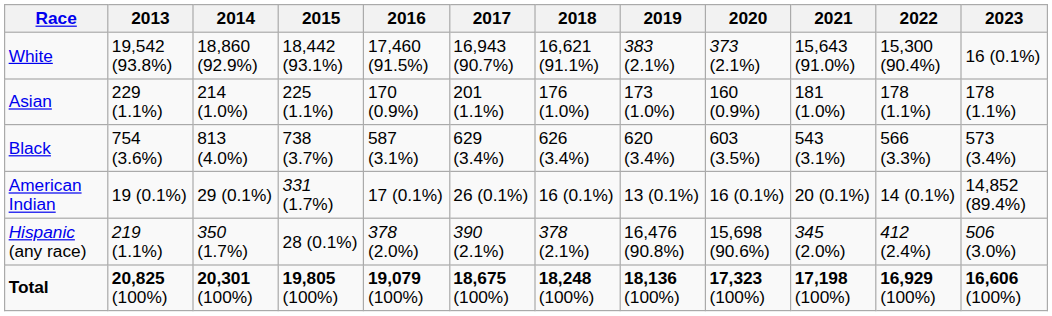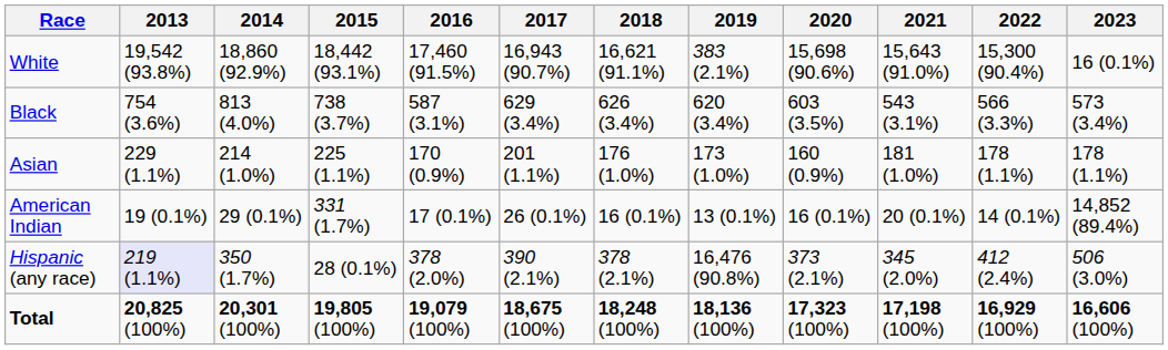White | 2020: 373 (2.1%) -> 15,698 (90.6%)
rows swapped: Black <-> Asian
Hispanic (any race) | 2013: no background -> lavender background
Hispanic (any race) | 2020: 15,698 (90.6%) -> 373 (2.1%)
